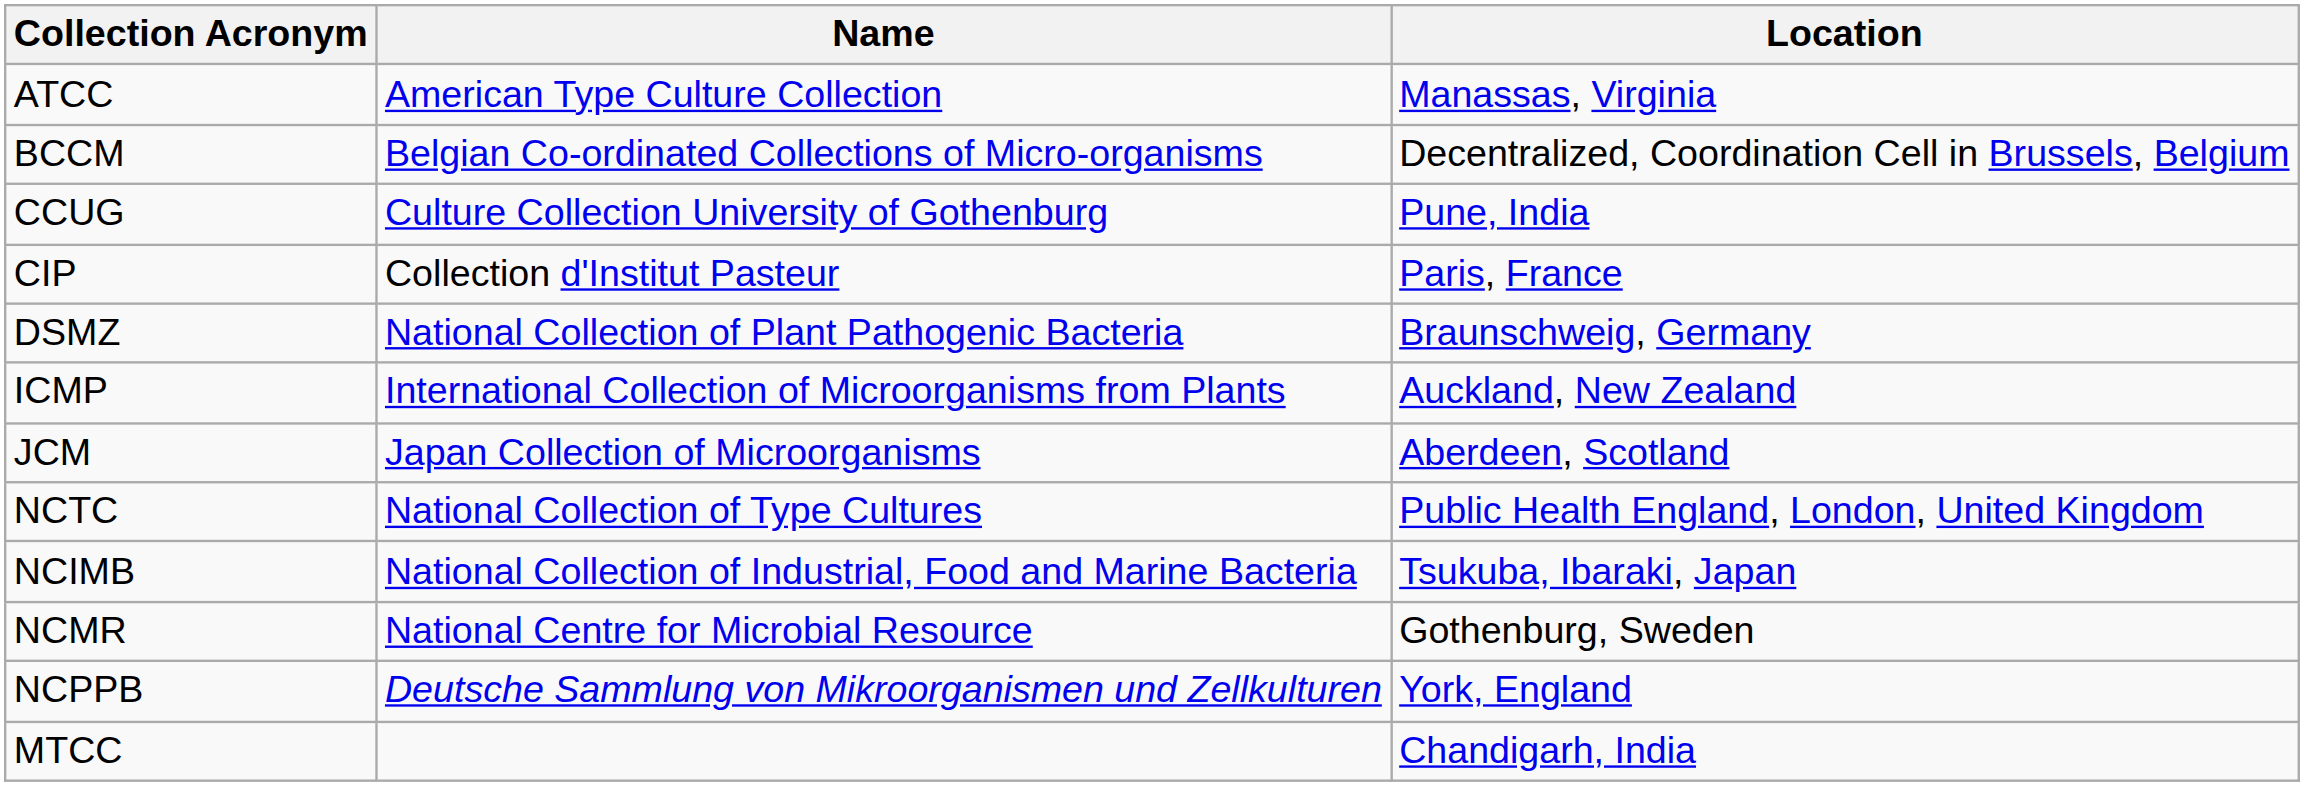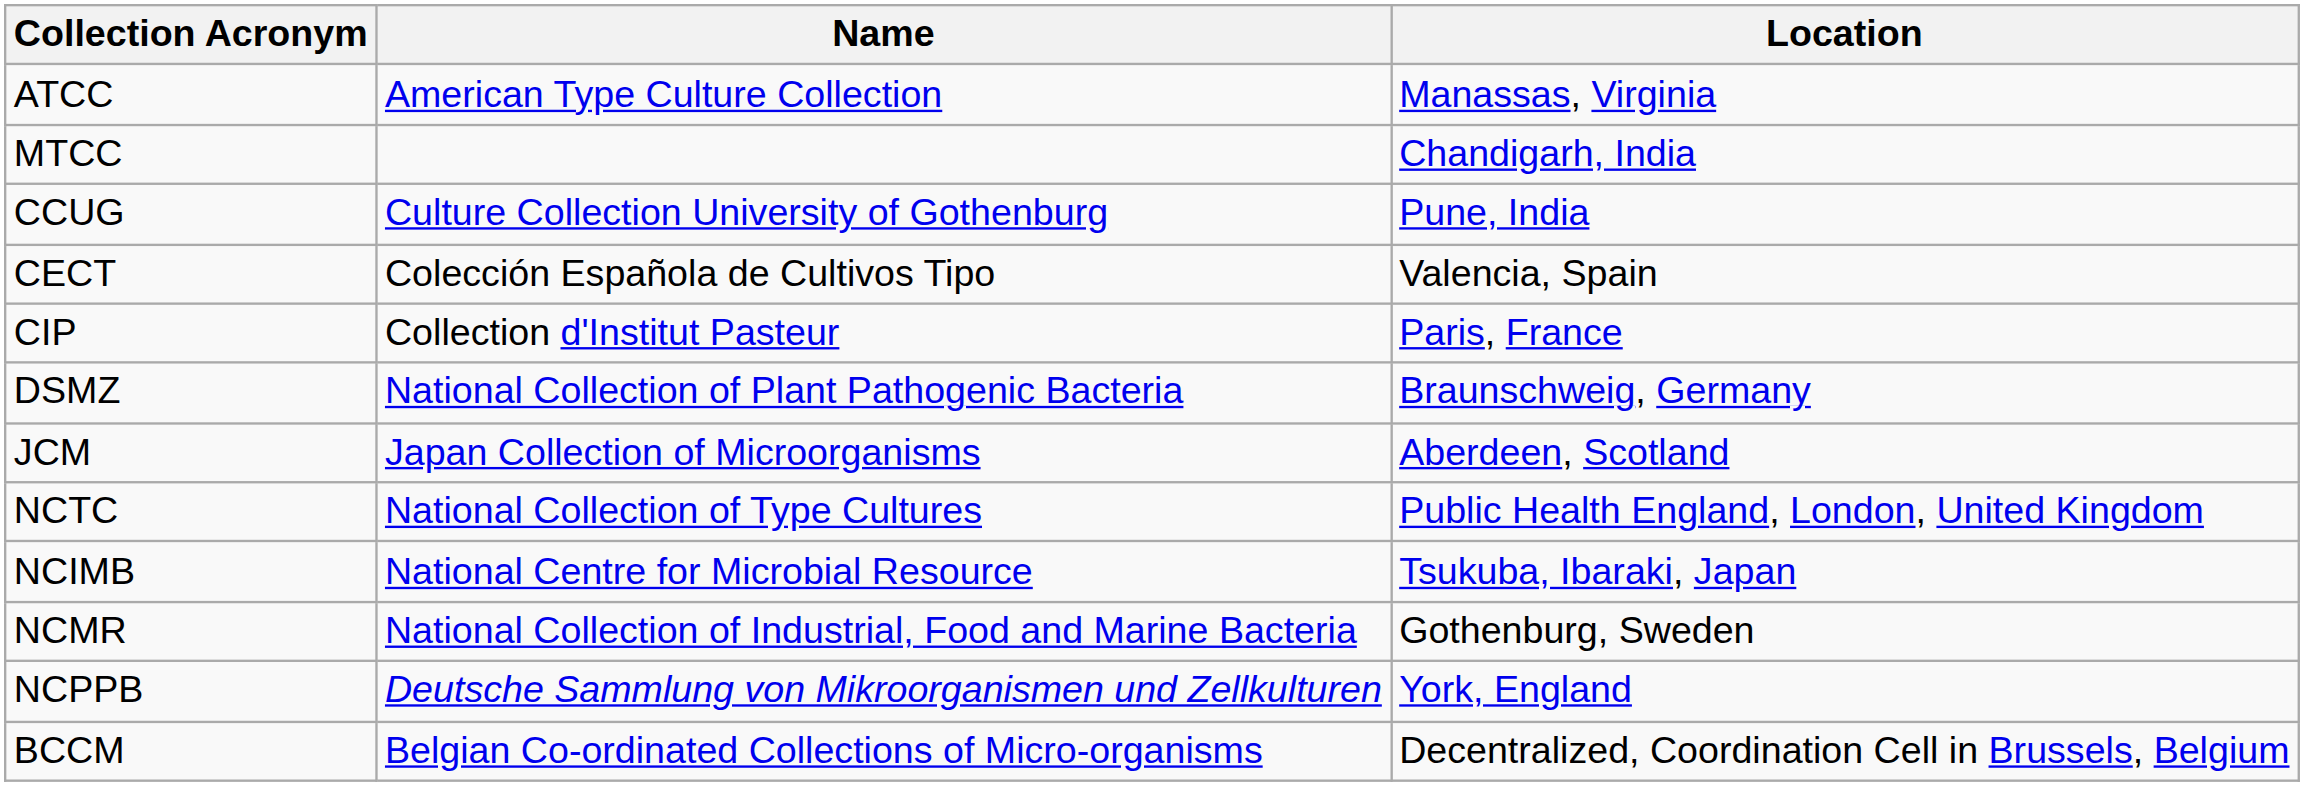rows swapped: BCCM <-> MTCC
+ row: CECT | Colección Española de Cultivos Tipo | Valencia, Spain
- row: ICMP | International Collection of Microorganisms from Plants | Auckland, New Zealand
NCIMB | Name: National Collection of Industrial, Food and Marine Bacteria -> National Centre for Microbial Resource
NCMR | Name: National Centre for Microbial Resource -> National Collection of Industrial, Food and Marine Bacteria
